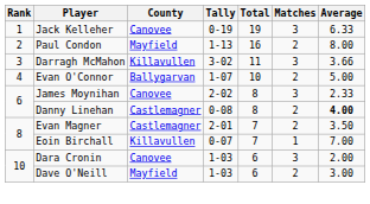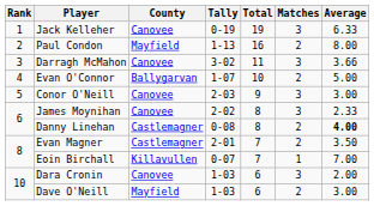Darragh McMahon | County: Killavullen -> Canovee
+ row: 5 | Conor O'Neill | Canovee | 2-03 | 9 | 3 | 3.00
